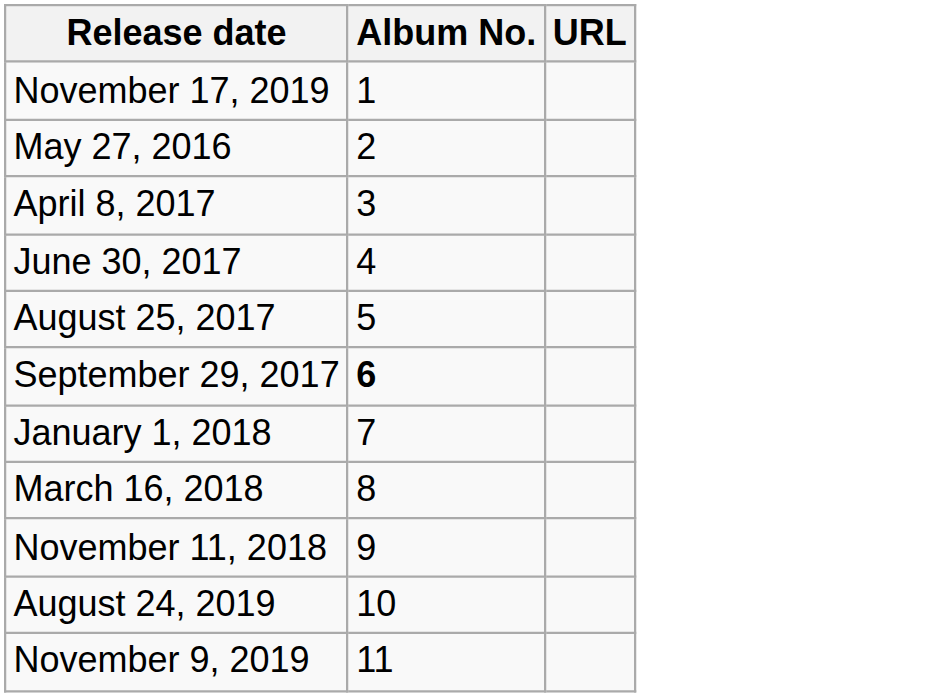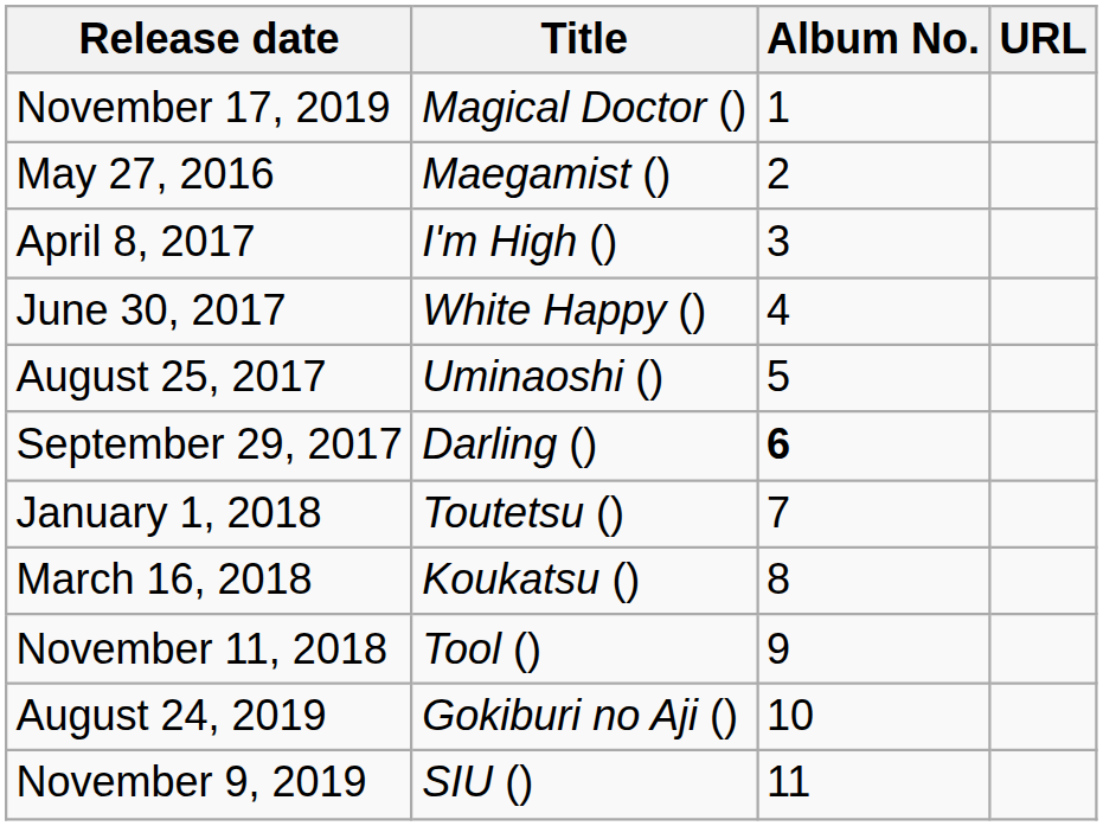+ column: Title | Magical Doctor () | Maegamist () | I'm High () | White Happy () | Uminaoshi () | Darling () | Toutetsu () | Koukatsu () | Tool () | Gokiburi no Aji () | SIU ()
